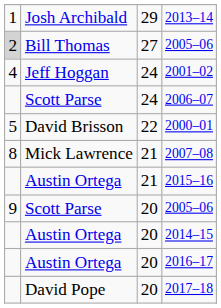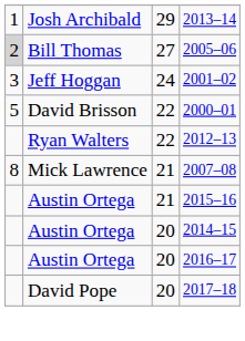2001–02 | column 1: 4 -> 3
- row: Scott Parse | 24 | 2006–07
+ row: Ryan Walters | 22 | 2012–13
- row: 9 | Scott Parse | 20 | 2005–06
